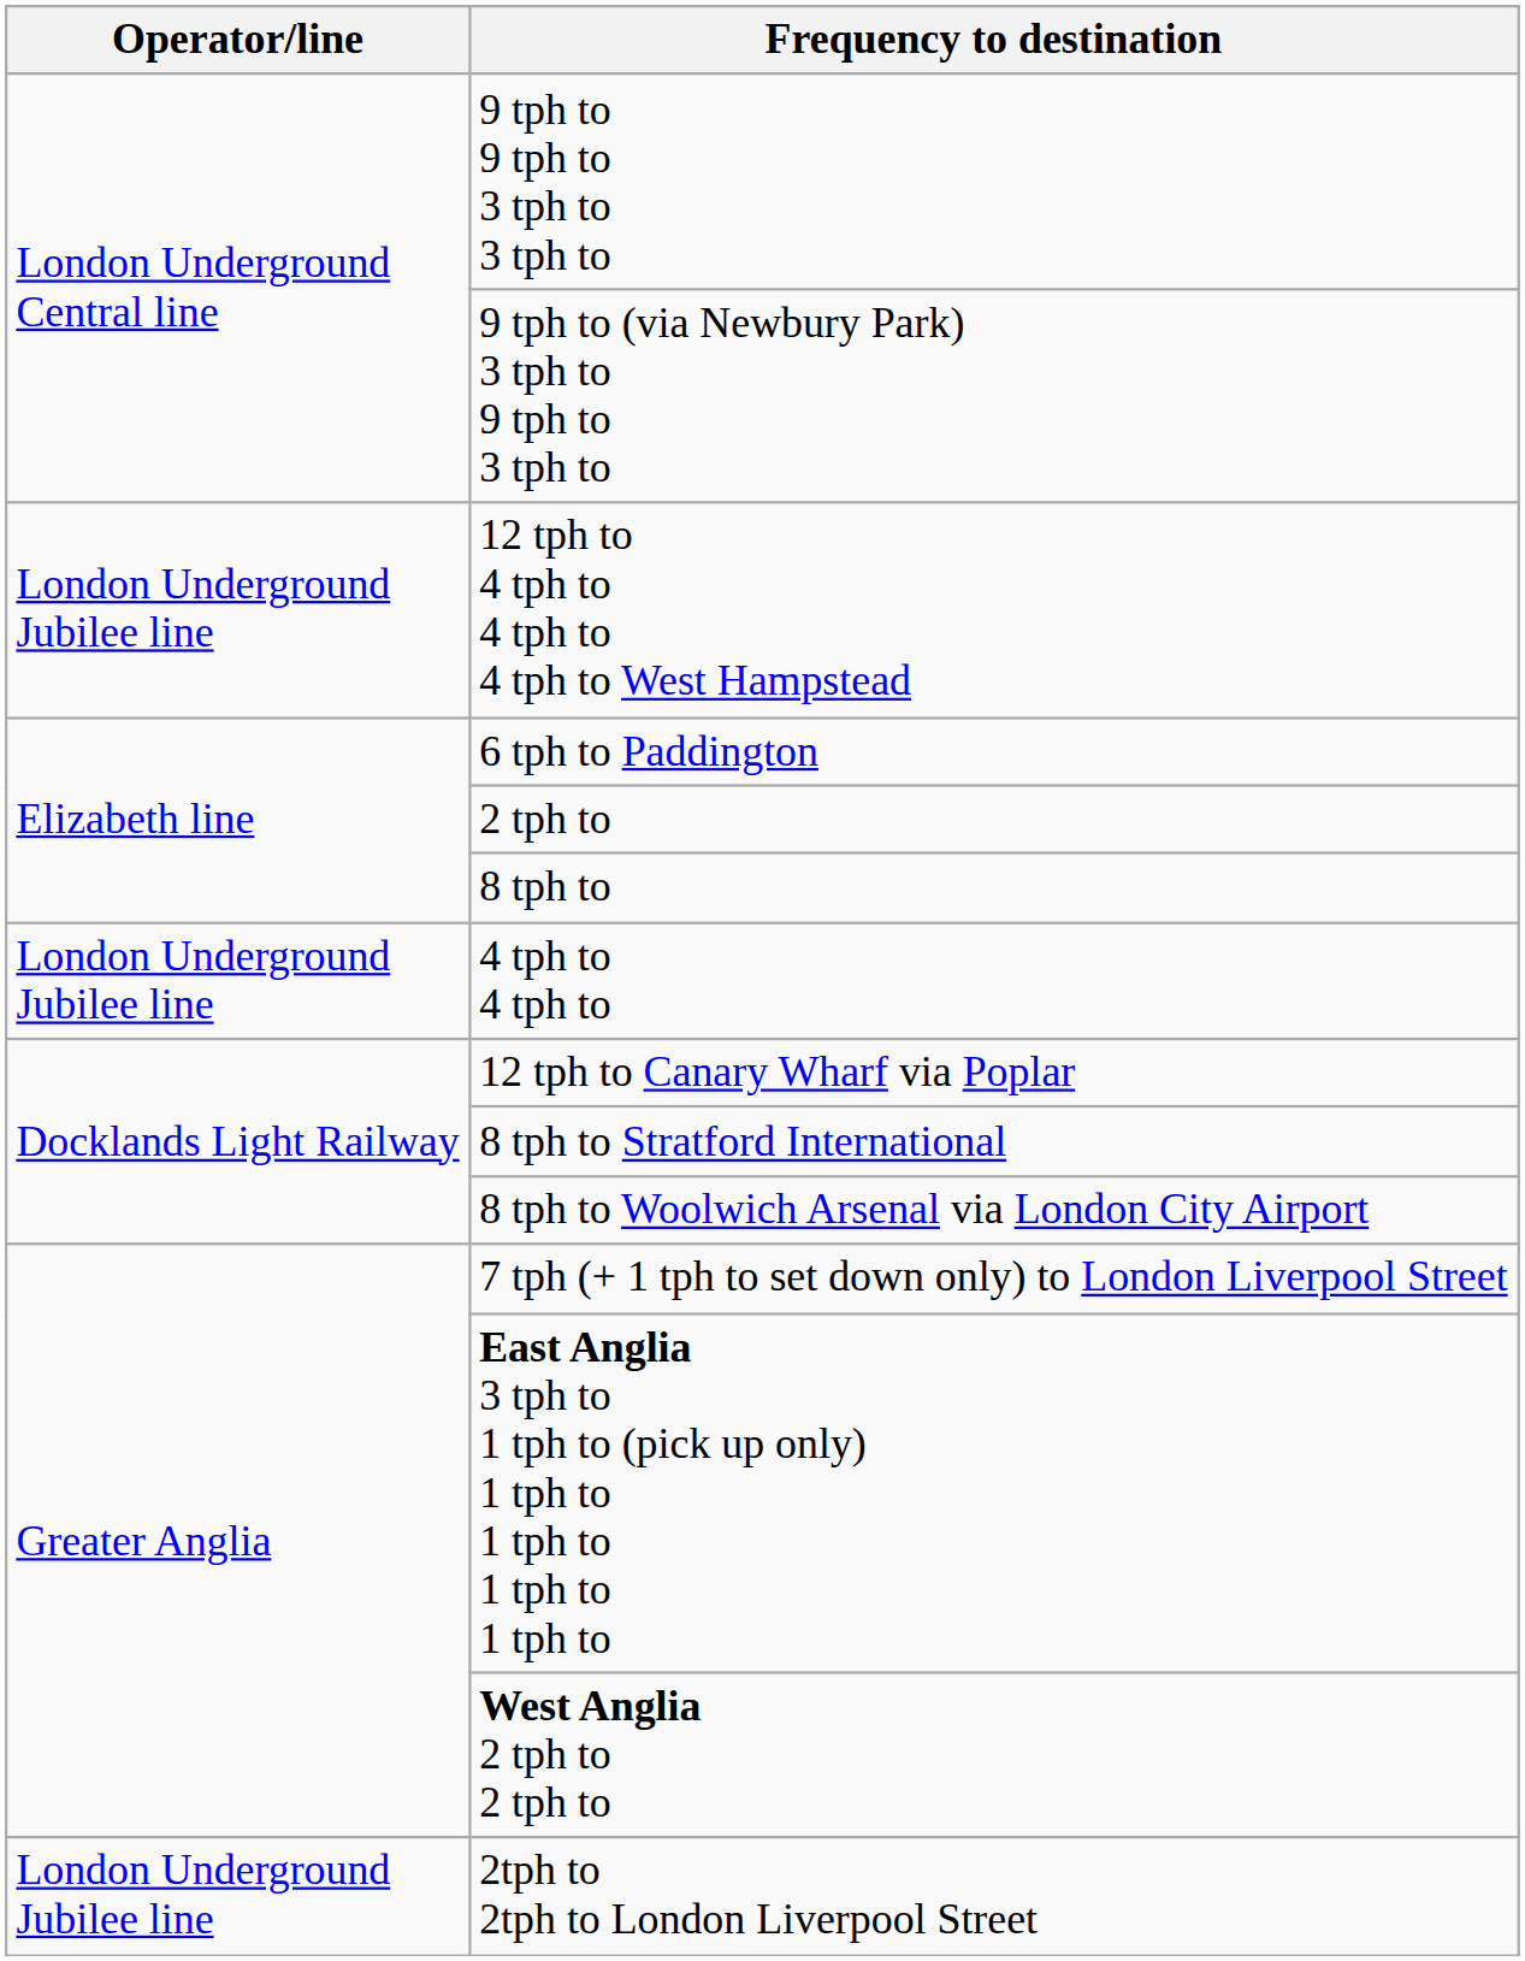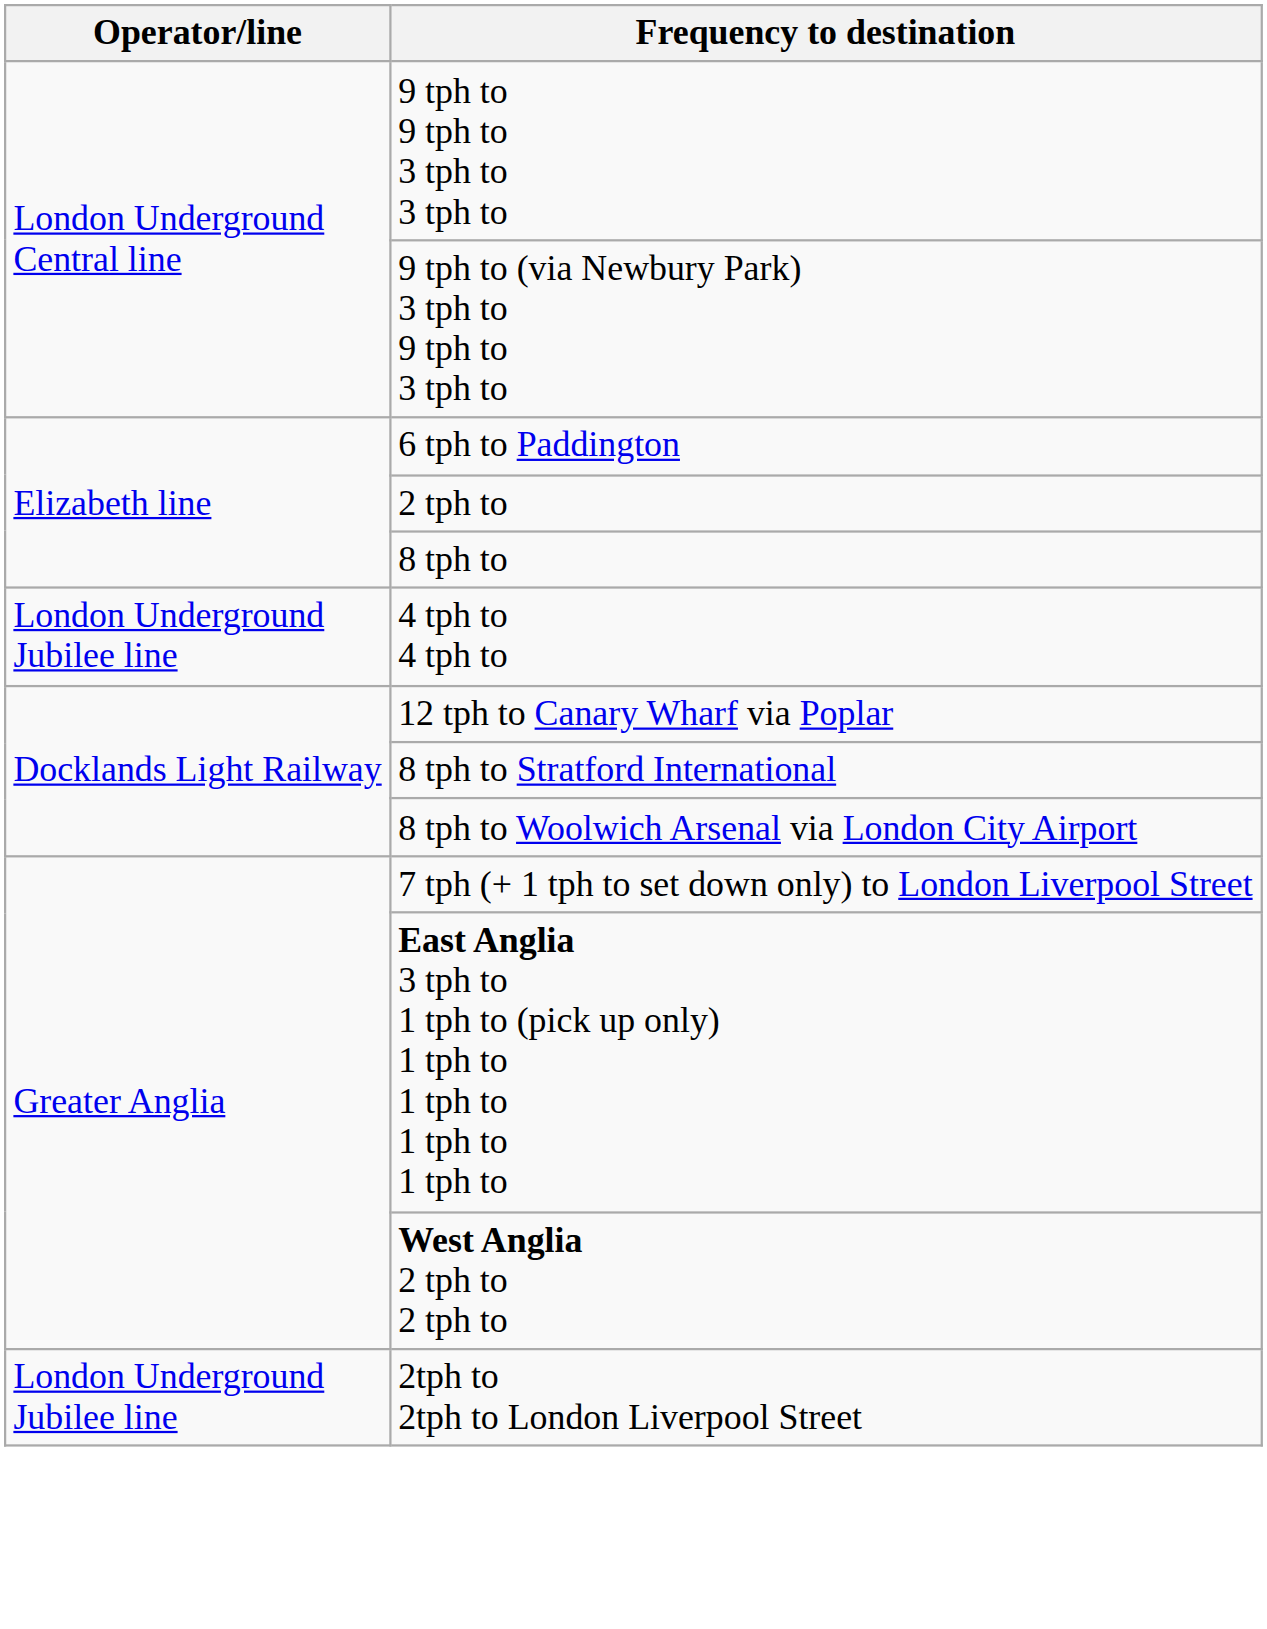- row: London Underground Jubilee line | 12 tph to 4 tph to 4 tph to 4 tph to West Hampstead
